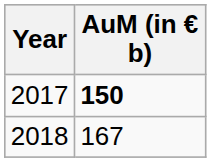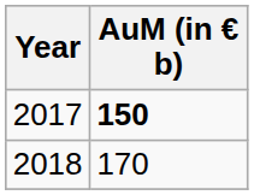2018 | AuM (in € b): 167 -> 170
